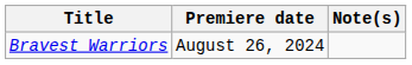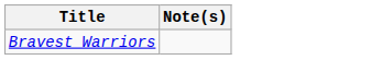- column: Premiere date | August 26, 2024
